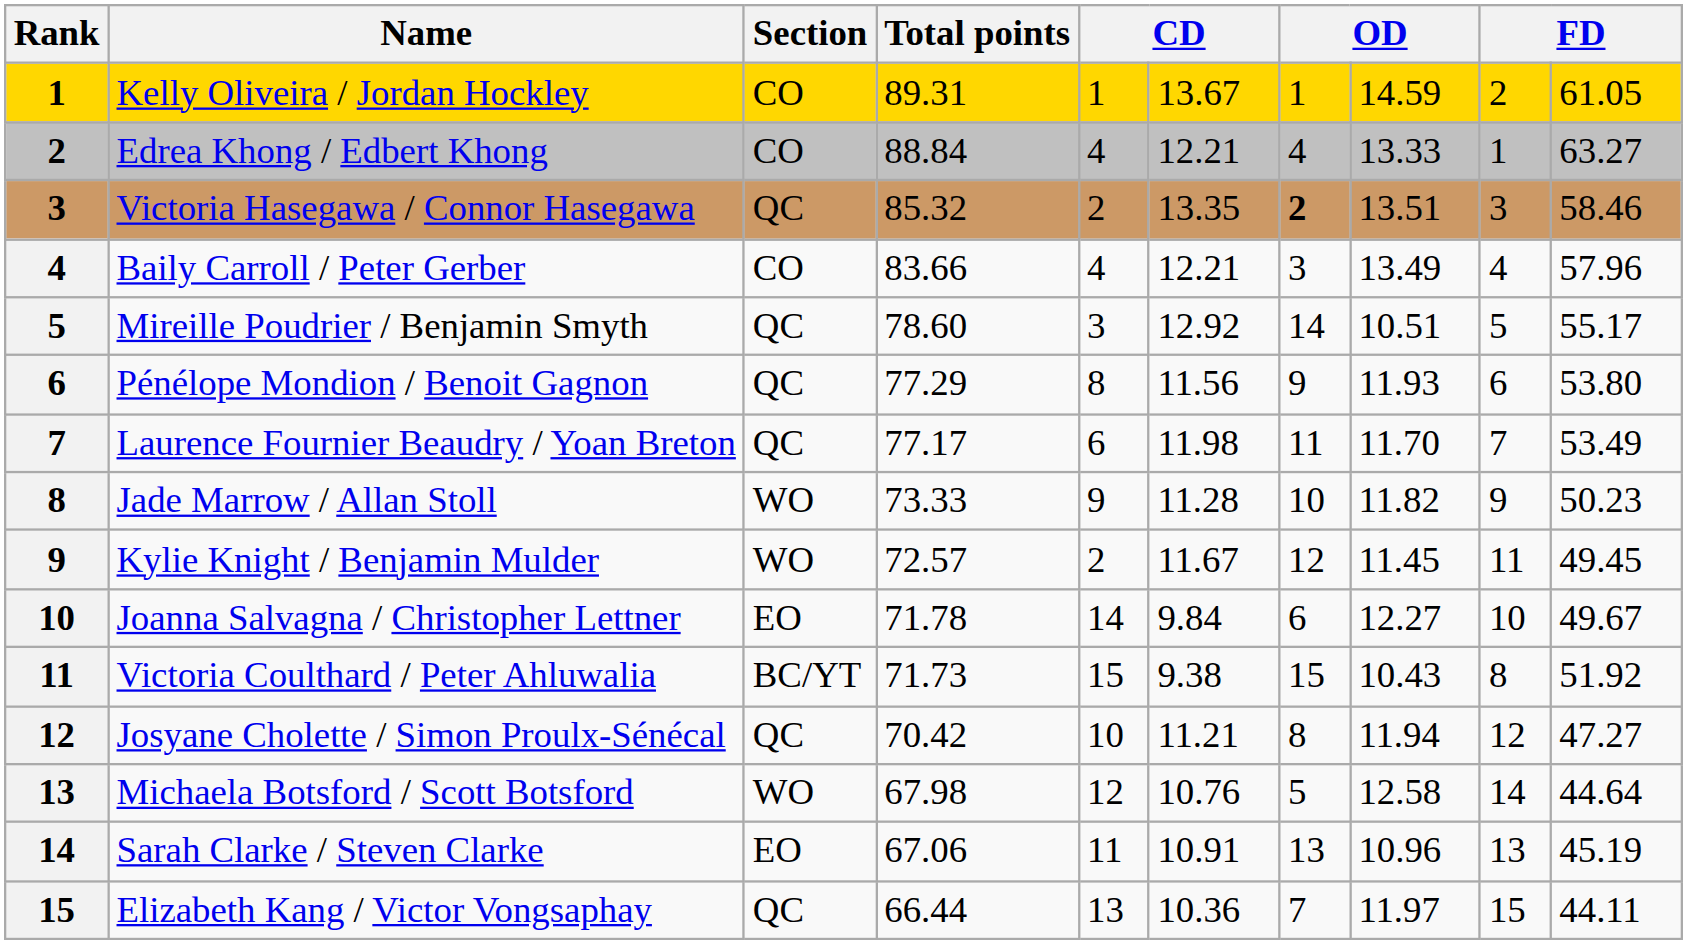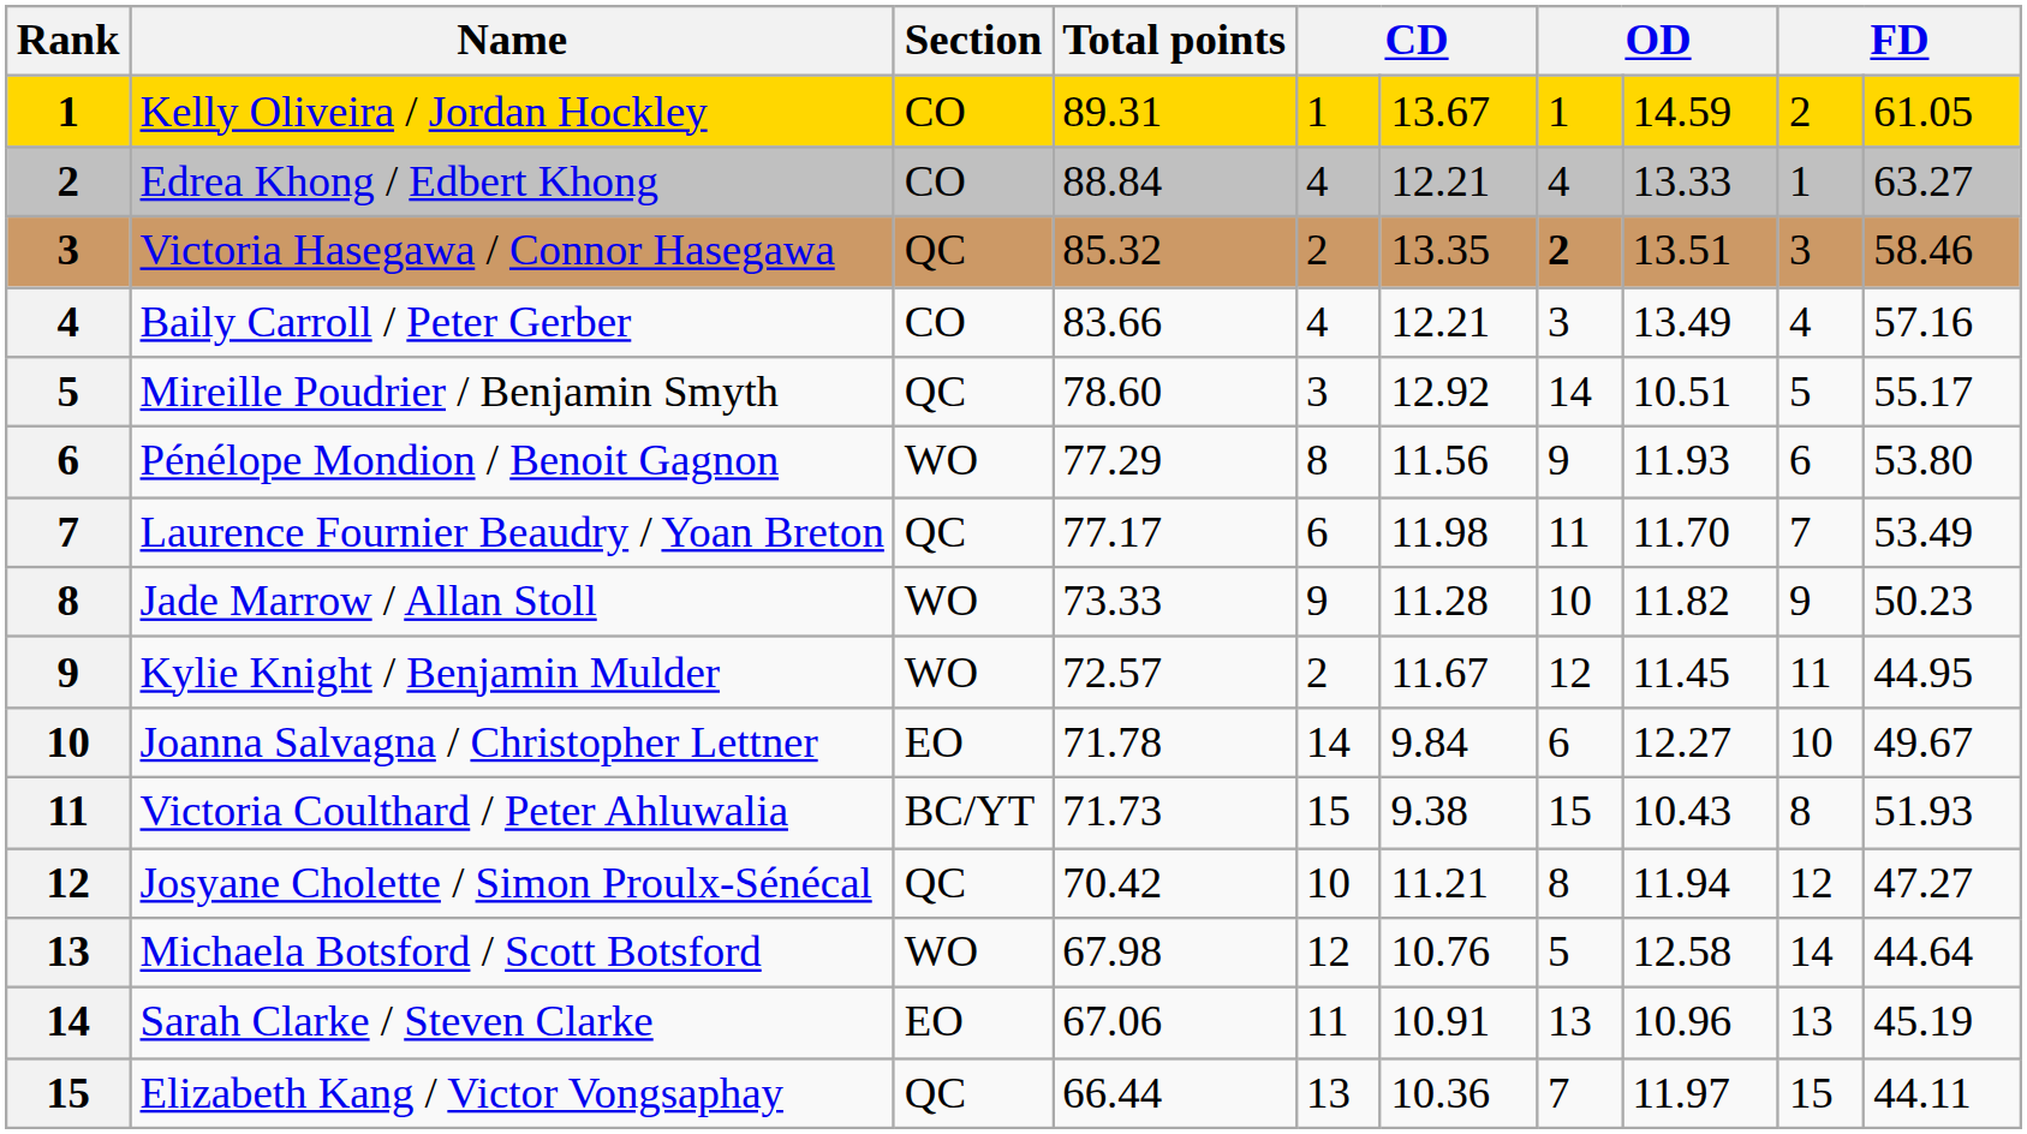Baily Carroll / Peter Gerber | column 10: 57.96 -> 57.16
Pénélope Mondion / Benoit Gagnon | Section: QC -> WO
Kylie Knight / Benjamin Mulder | column 10: 49.45 -> 44.95
Victoria Coulthard / Peter Ahluwalia | column 10: 51.92 -> 51.93
